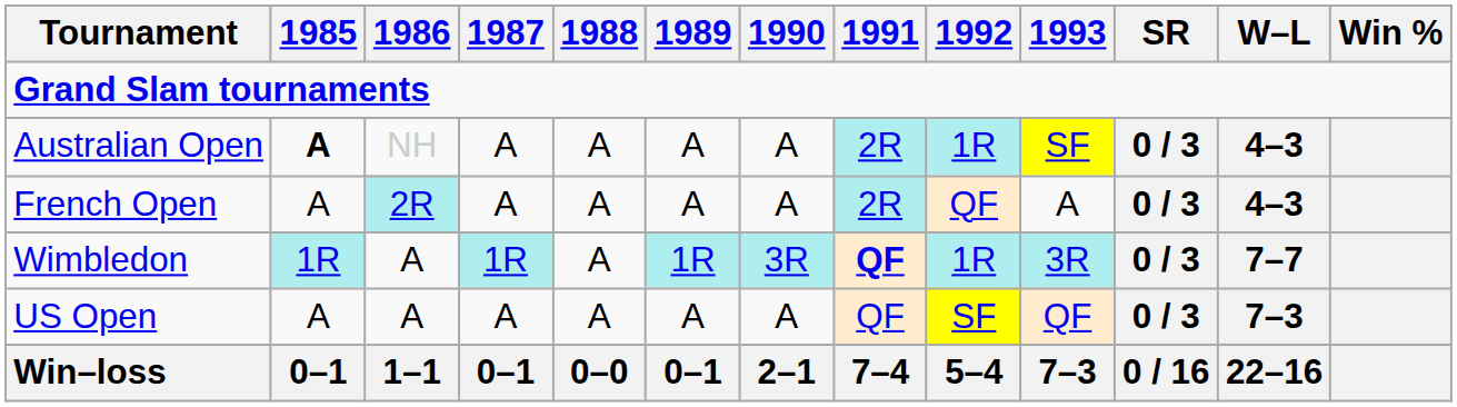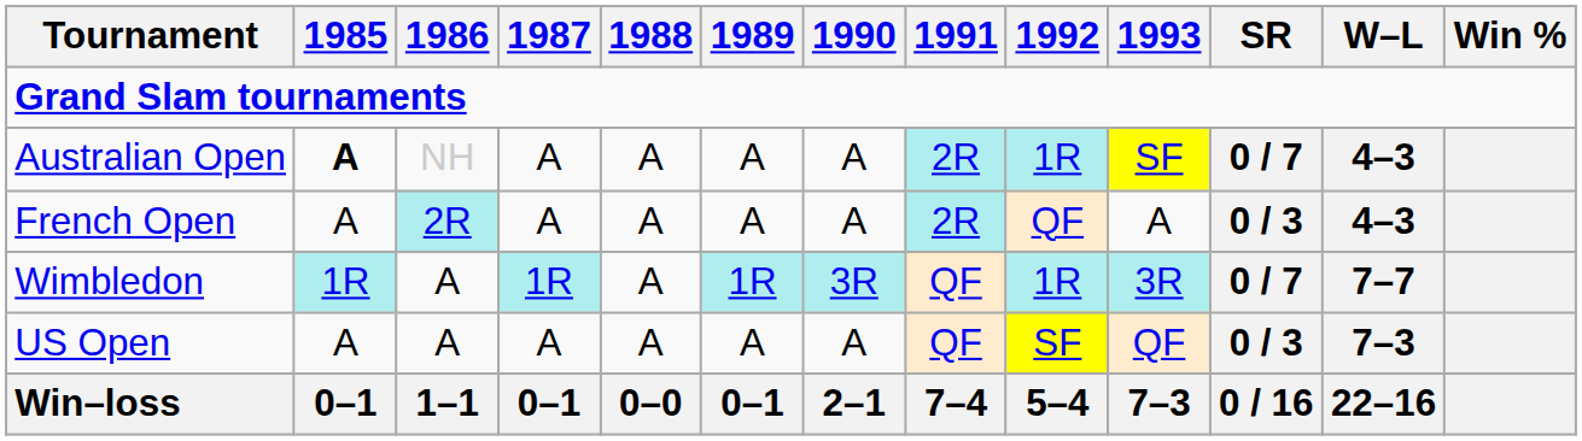Australian Open | SR: 0 / 3 -> 0 / 7
Wimbledon | 1991: bold -> normal
Wimbledon | SR: 0 / 3 -> 0 / 7
